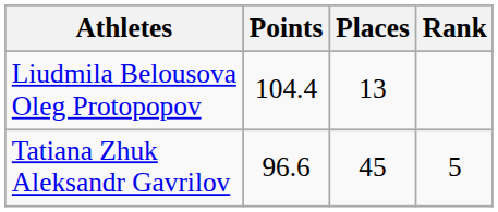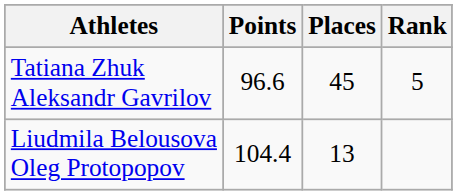rows swapped: Tatiana Zhuk Aleksandr Gavrilov <-> Liudmila Belousova Oleg Protopopov
